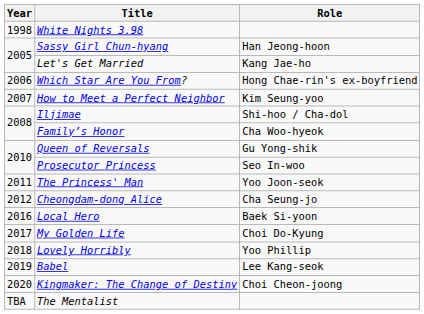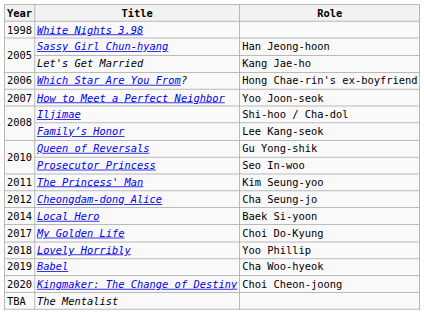How to Meet a Perfect Neighbor | Role: Kim Seung-yoo -> Yoo Joon-seok
Family’s Honor | Role: Cha Woo-hyeok -> Lee Kang-seok
The Princess' Man | Role: Yoo Joon-seok -> Kim Seung-yoo
Local Hero | Year: 2016 -> 2014
Babel | Role: Lee Kang-seok -> Cha Woo-hyeok
